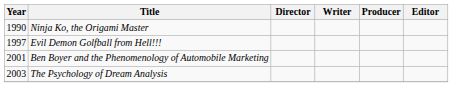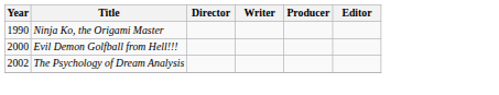Evil Demon Golfball from Hell!!! | Year: 1997 -> 2000
- row: 2001 | Ben Boyer and the Phenomenology of Automobile Marketing
The Psychology of Dream Analysis | Year: 2003 -> 2002
